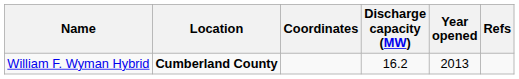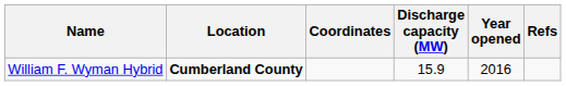William F. Wyman Hybrid | Discharge capacity (MW): 16.2 -> 15.9
William F. Wyman Hybrid | Year opened: 2013 -> 2016
